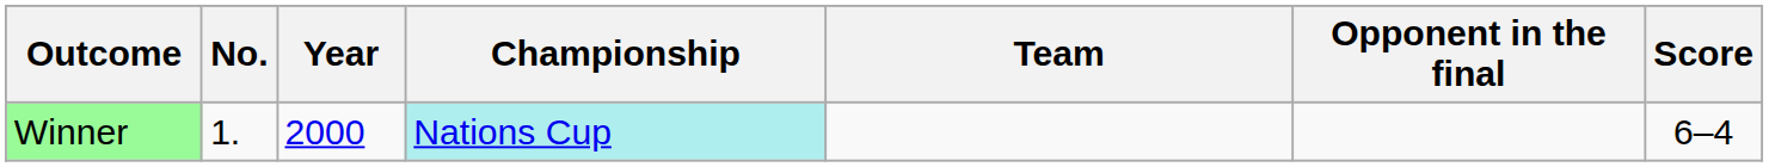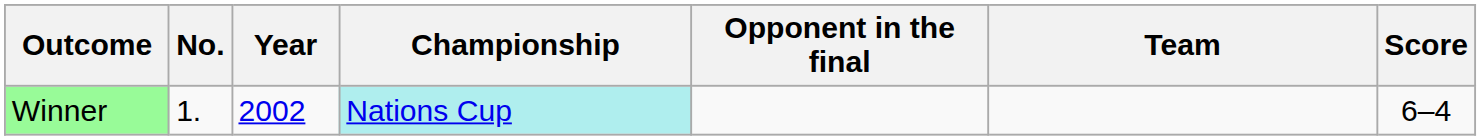columns swapped: Team <-> Opponent in the final
Winner | Year: 2000 -> 2002
